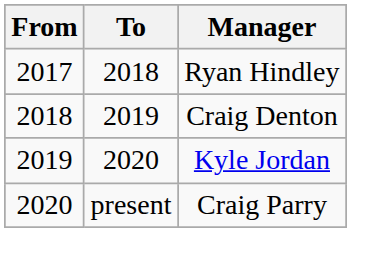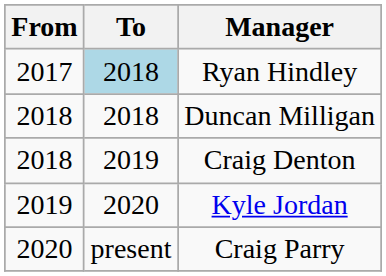Ryan Hindley | To: no background -> lightblue background
+ row: 2018 | 2018 | Duncan Milligan
